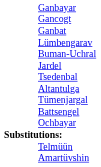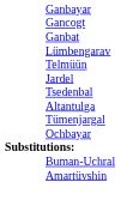rows swapped: Telmüün <-> Buman-Uchral
- row: Battsengel
